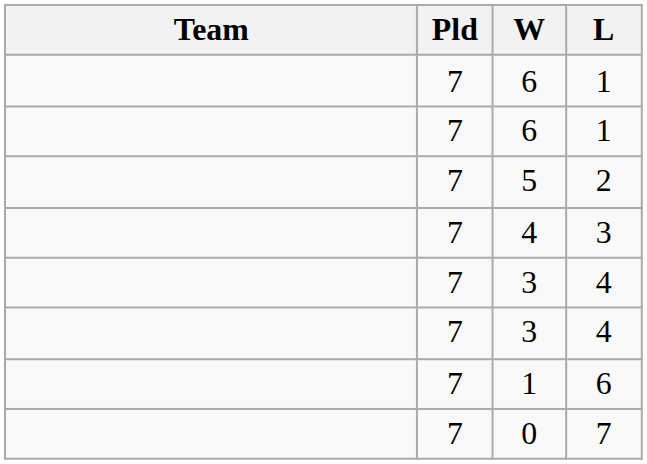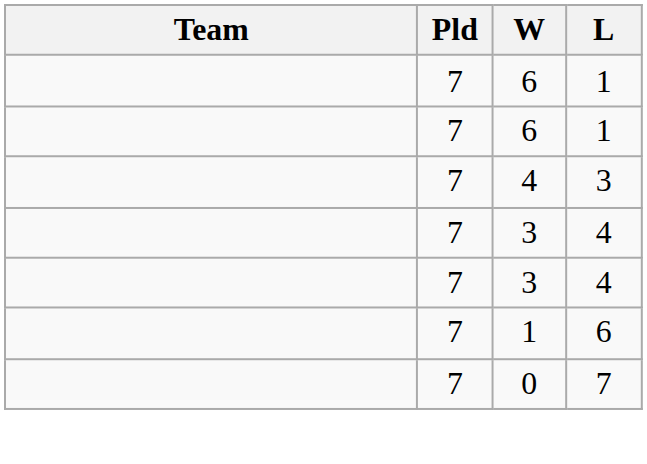- row: 7 | 5 | 2
